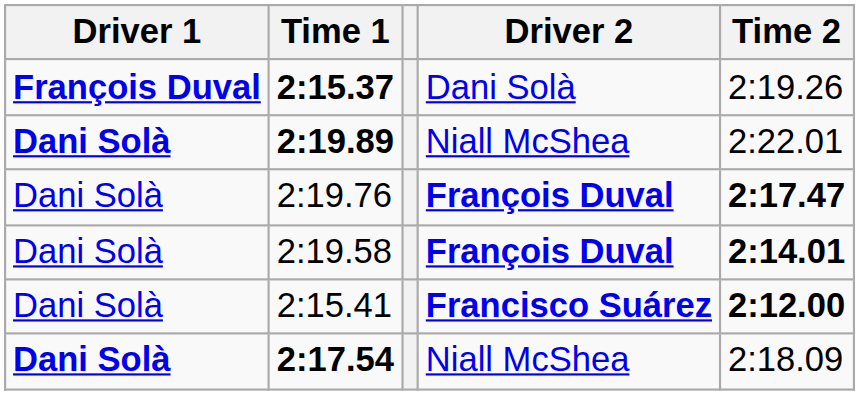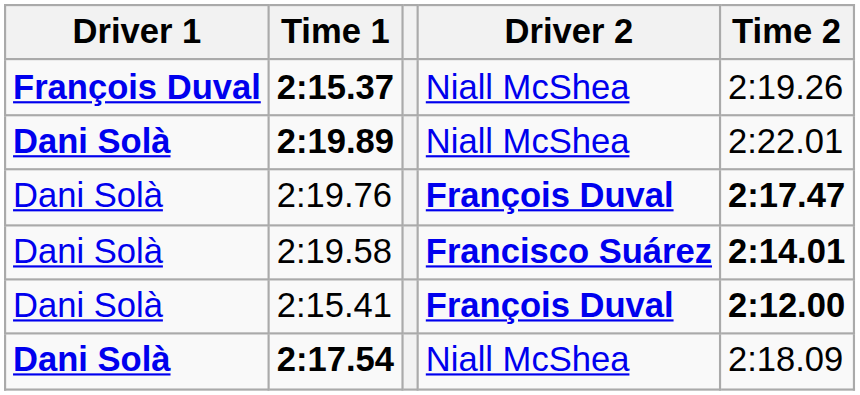2:15.37 | Driver 2: Dani Solà -> Niall McShea
2:19.58 | Driver 2: François Duval -> Francisco Suárez
2:15.41 | Driver 2: Francisco Suárez -> François Duval
